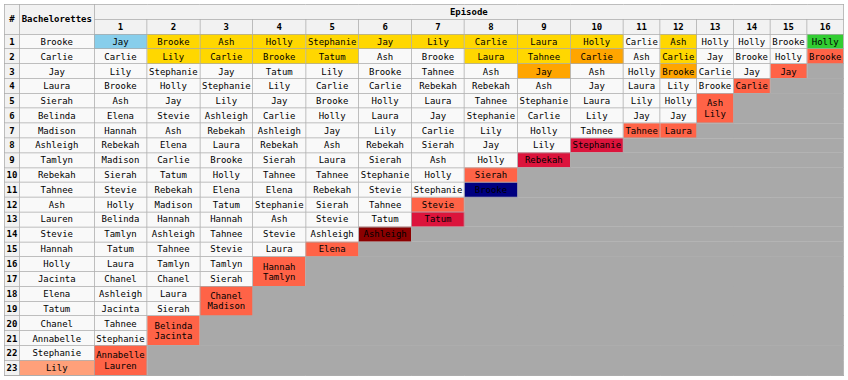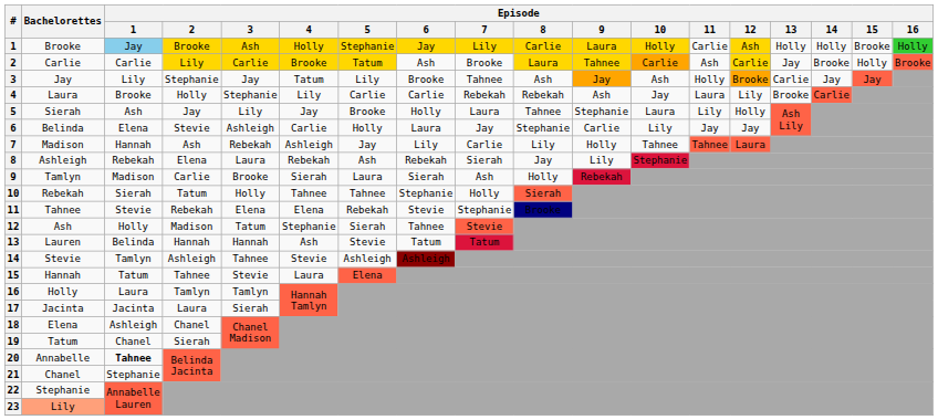17 | Episode / 1: Chanel -> Jacinta
17 | Episode / 2: Chanel -> Laura
18 | Episode / 2: Laura -> Chanel
19 | Episode / 1: Jacinta -> Chanel
20 | Bachelorettes: Chanel -> Annabelle
20 | Episode / 1: normal -> bold
21 | Bachelorettes: Annabelle -> Chanel
